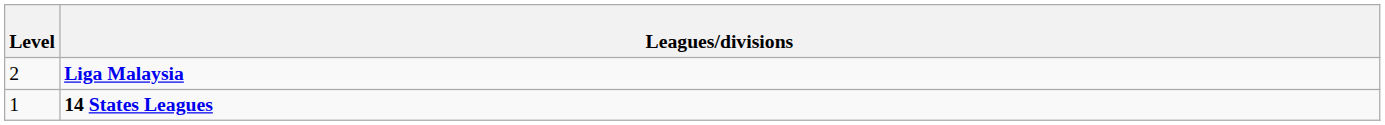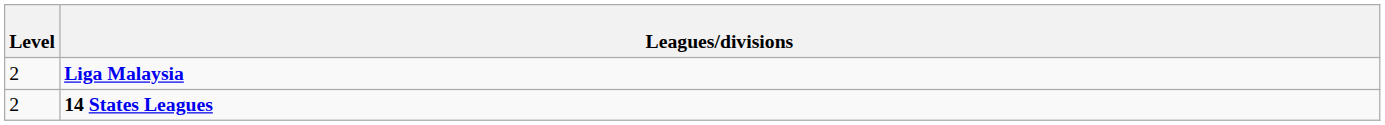14 States Leagues | Level: 1 -> 2
